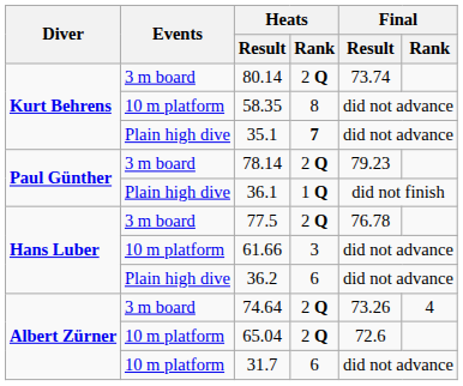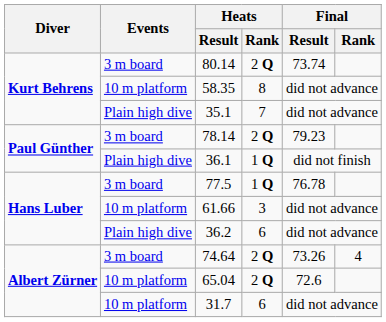35.1 | Heats / Rank: bold -> normal
77.5 | Heats / Rank: 2 Q -> 1 Q
